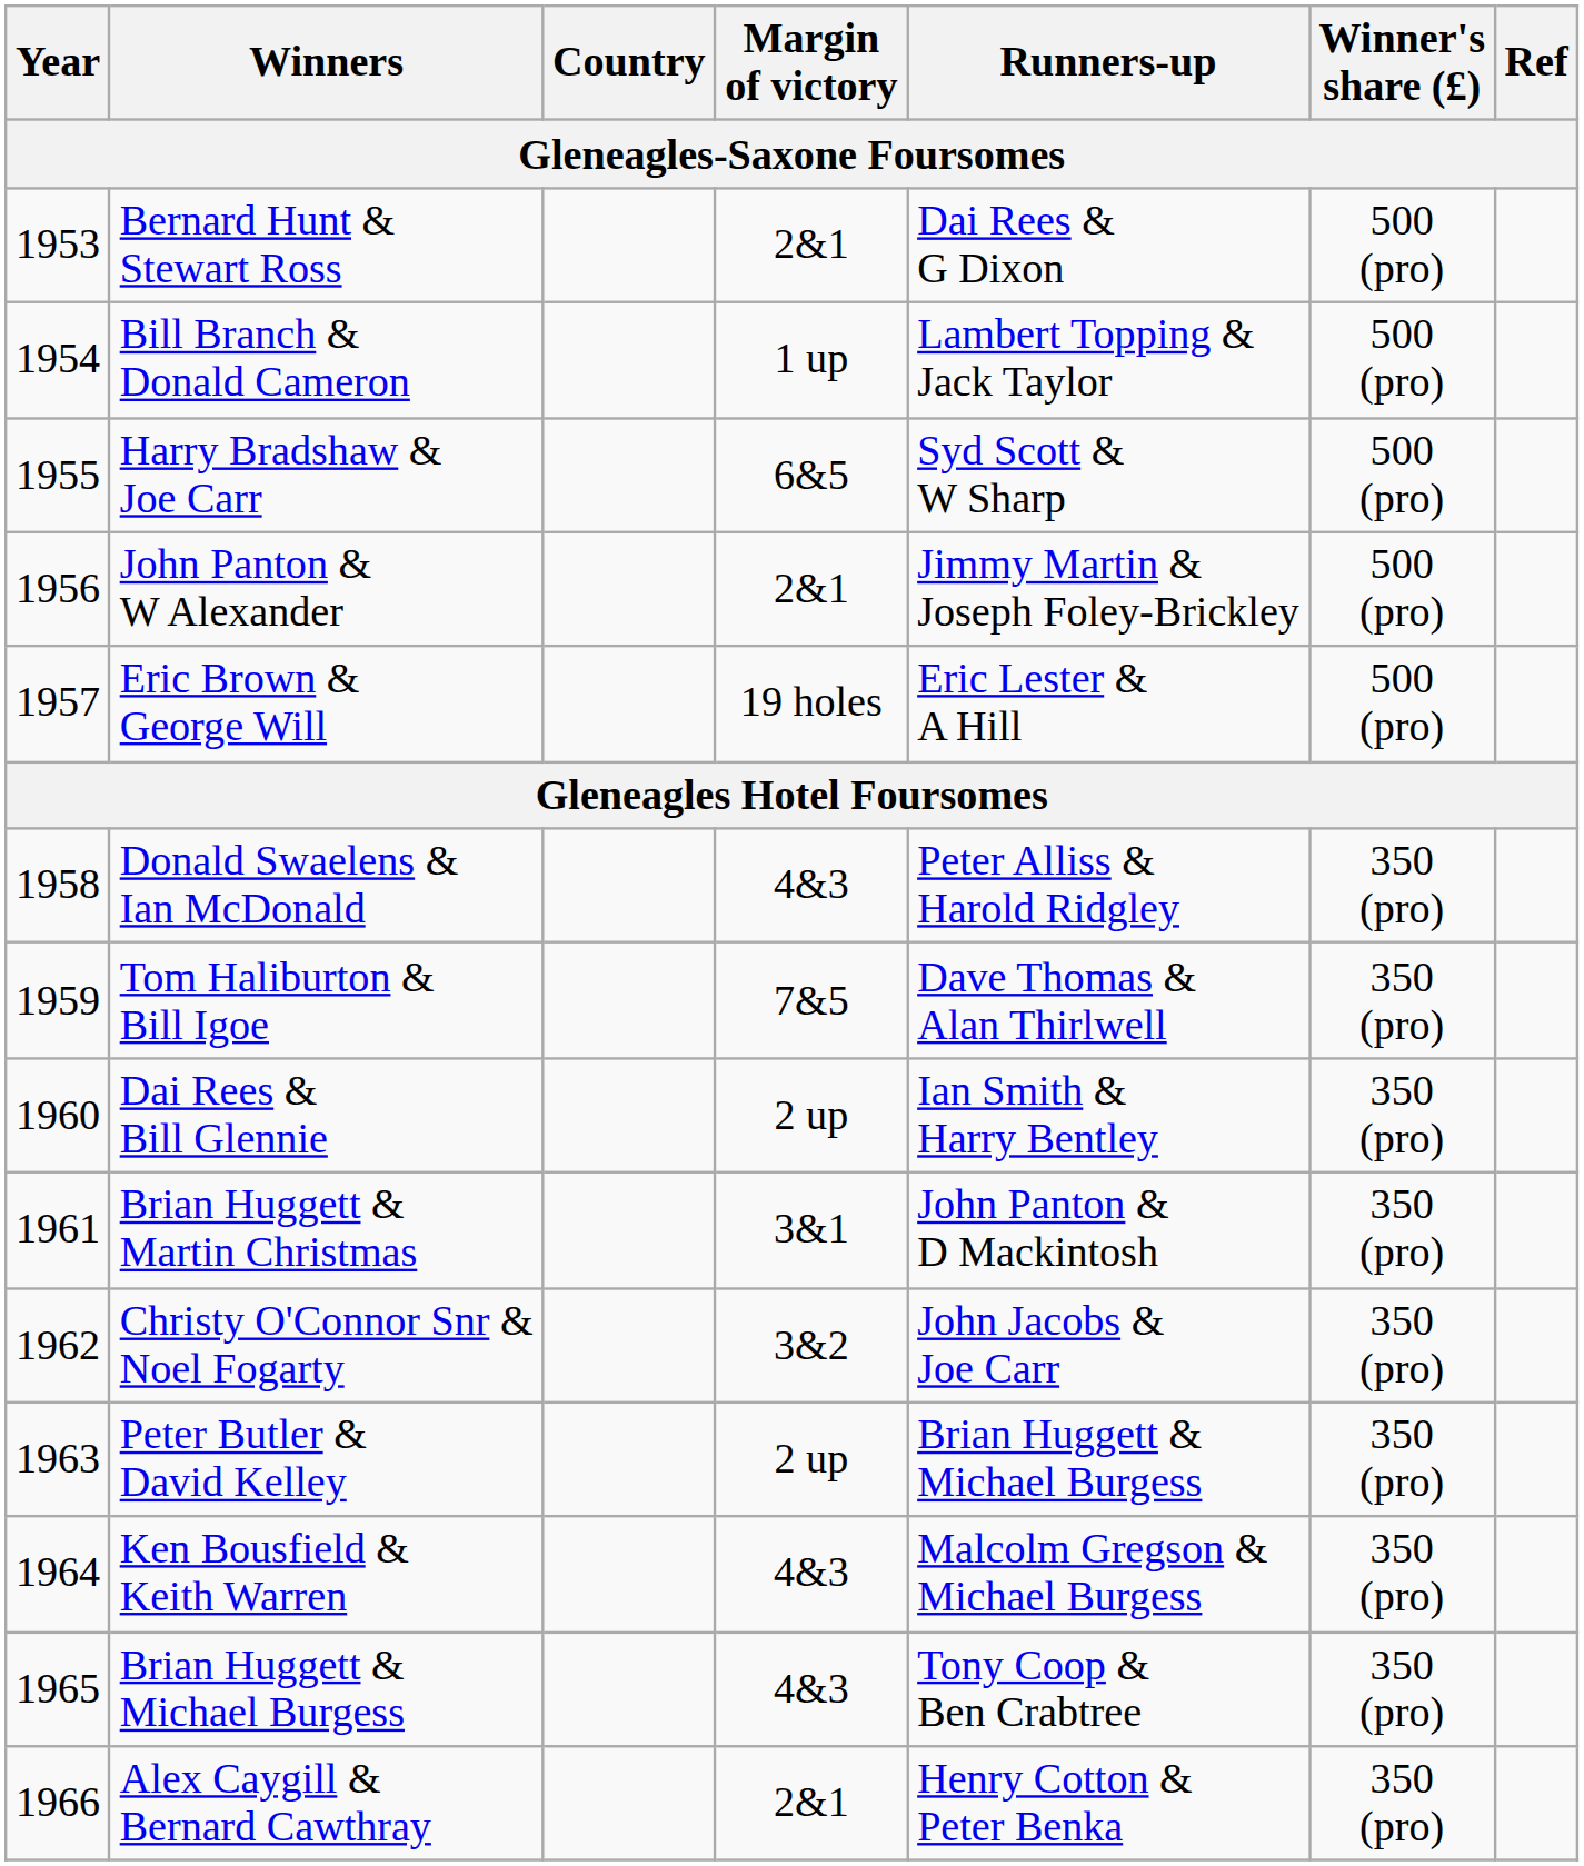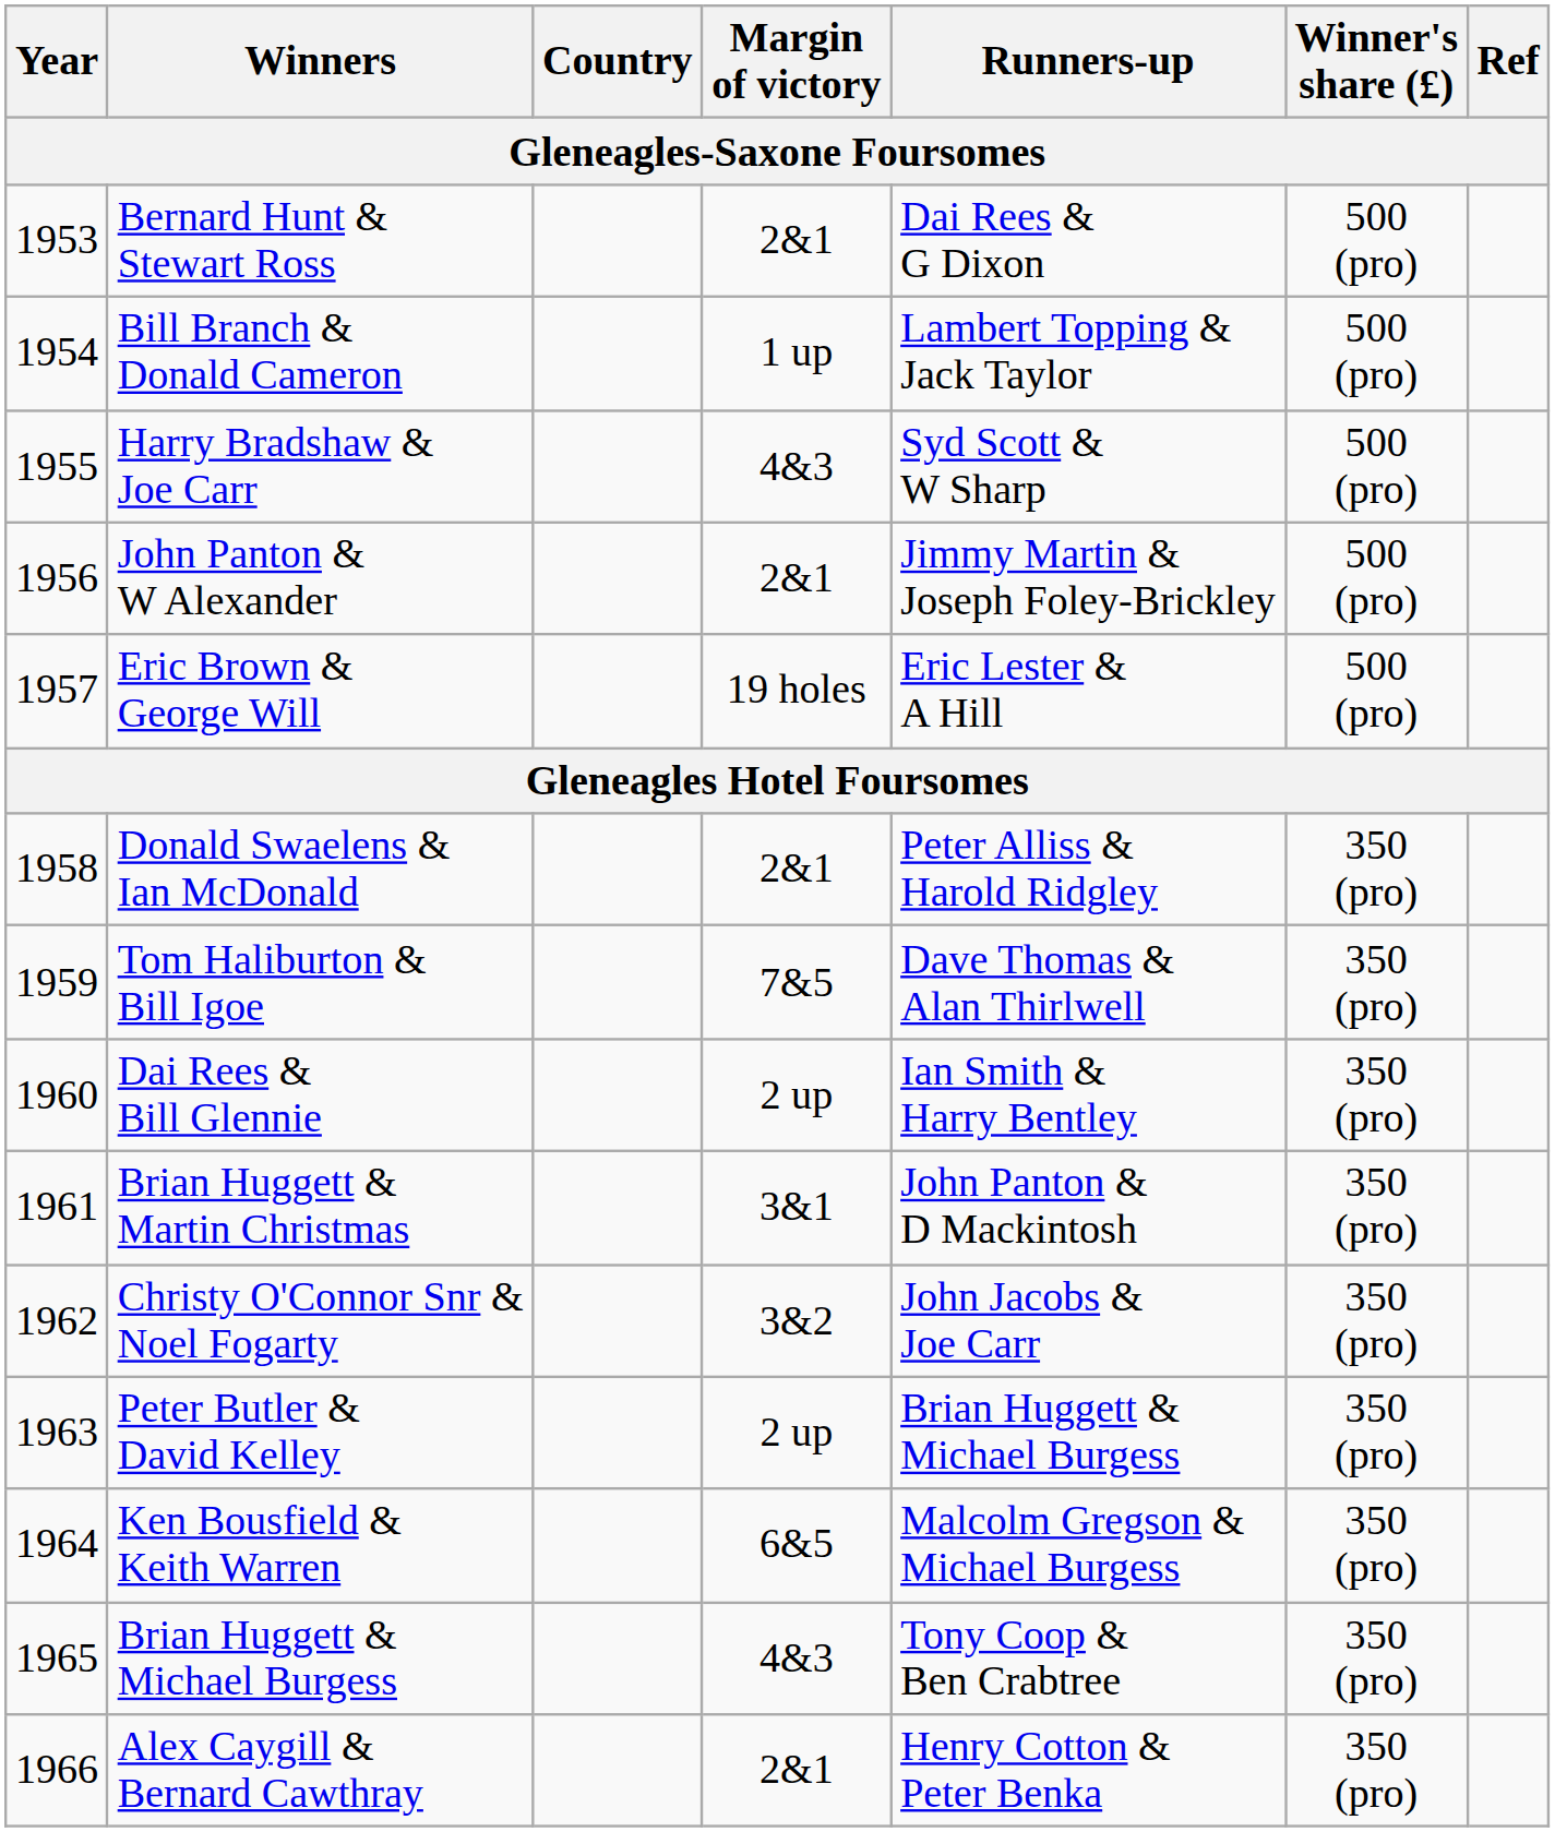Harry Bradshaw & Joe Carr | Margin of victory: 6&5 -> 4&3
Donald Swaelens & Ian McDonald | Margin of victory: 4&3 -> 2&1
Ken Bousfield & Keith Warren | Margin of victory: 4&3 -> 6&5
